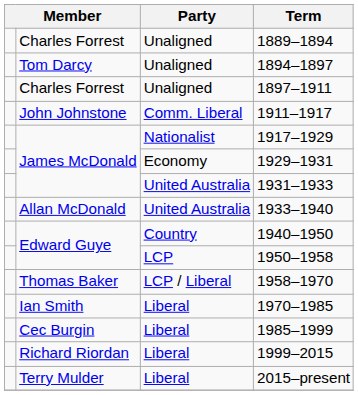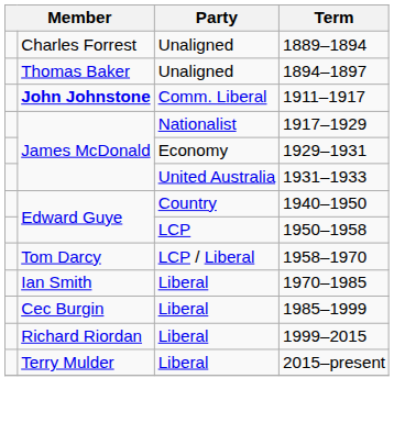1894–1897 | column 2: Tom Darcy -> Thomas Baker
- row: Charles Forrest | Unaligned | 1897–1911
1911–1917 | column 2: normal -> bold
- row: Allan McDonald | United Australia | 1933–1940
1958–1970 | column 2: Thomas Baker -> Tom Darcy
